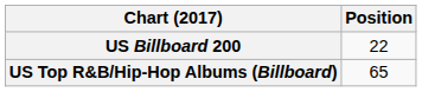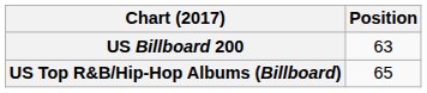US Billboard 200 | Position: 22 -> 63
